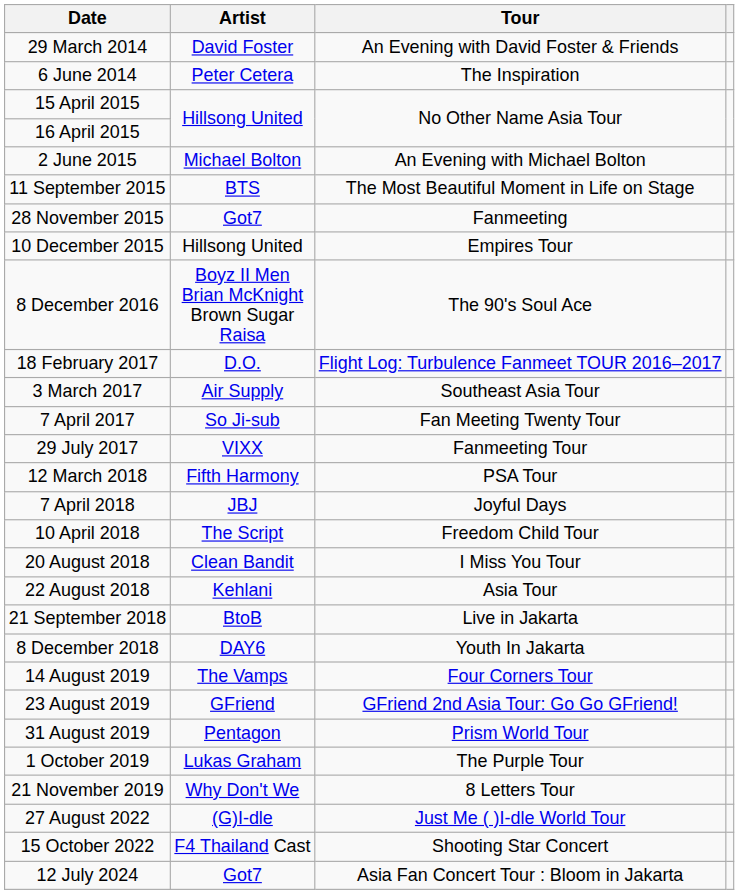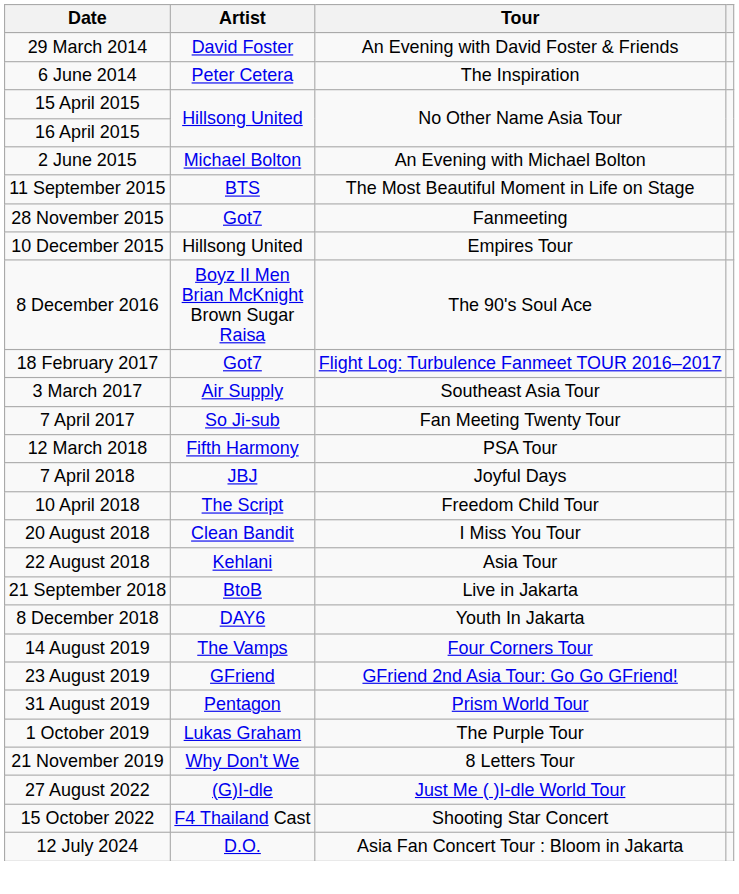18 February 2017 | Artist: D.O. -> Got7
- row: 29 July 2017 | VIXX | Fanmeeting Tour
12 July 2024 | Artist: Got7 -> D.O.
